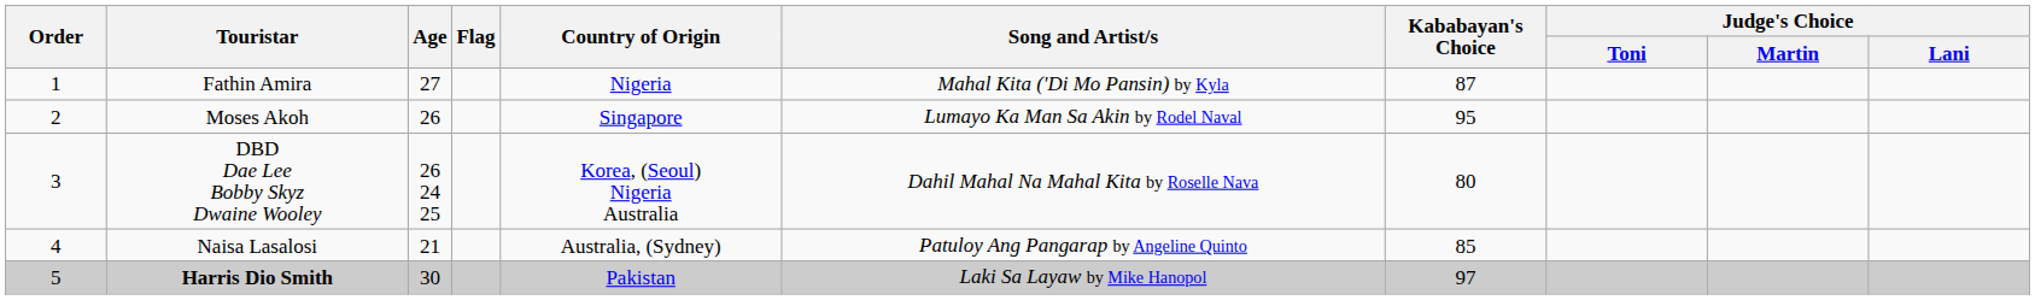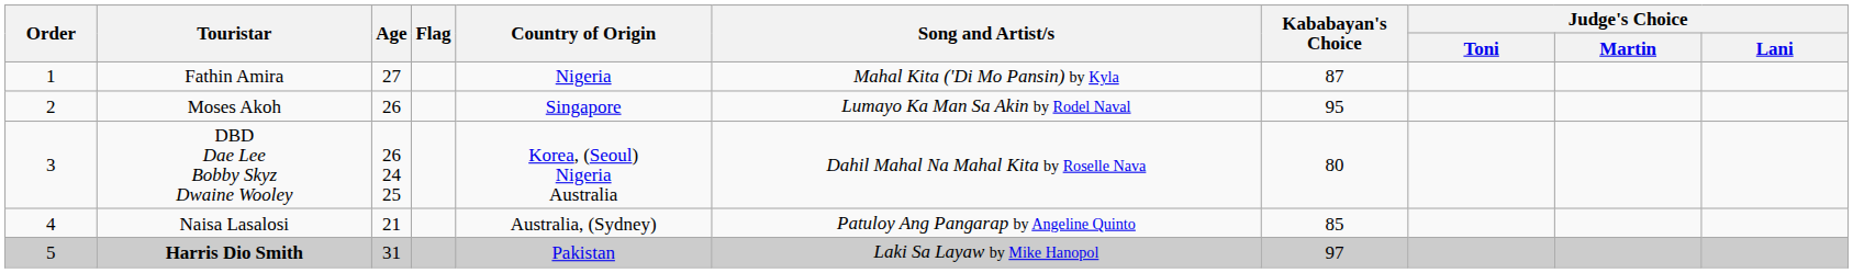Harris Dio Smith | Age: 30 -> 31
